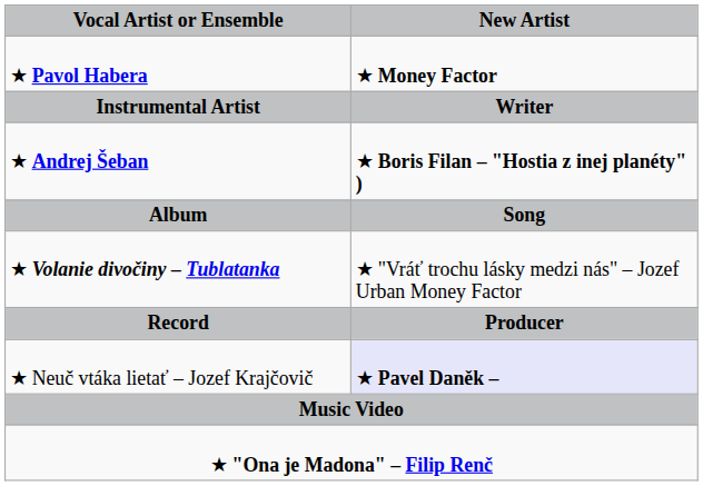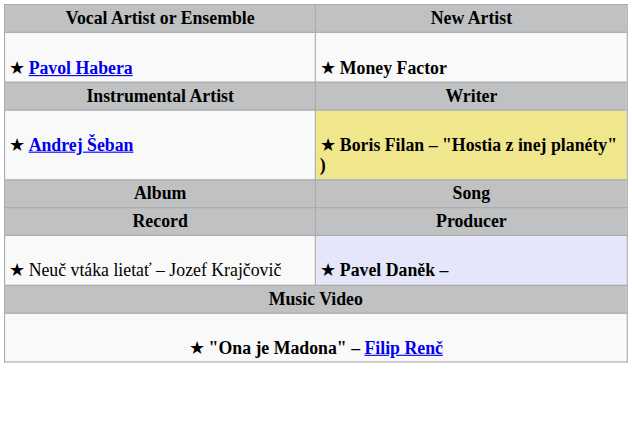★ Andrej Šeban | New Artist: no background -> khaki background
- row: ★ Volanie divočiny – Tublatanka | ★ "Vráť trochu lásky medzi nás" – Jozef Urban Money Factor
